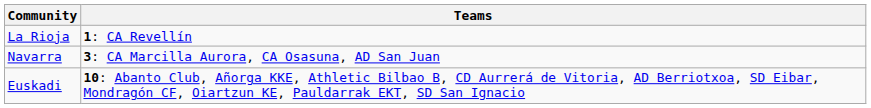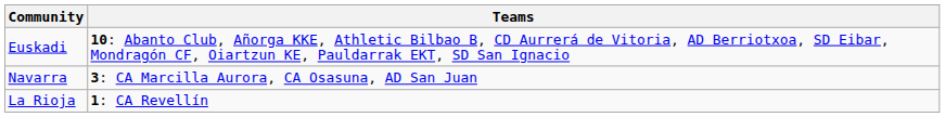rows swapped: Euskadi <-> La Rioja
